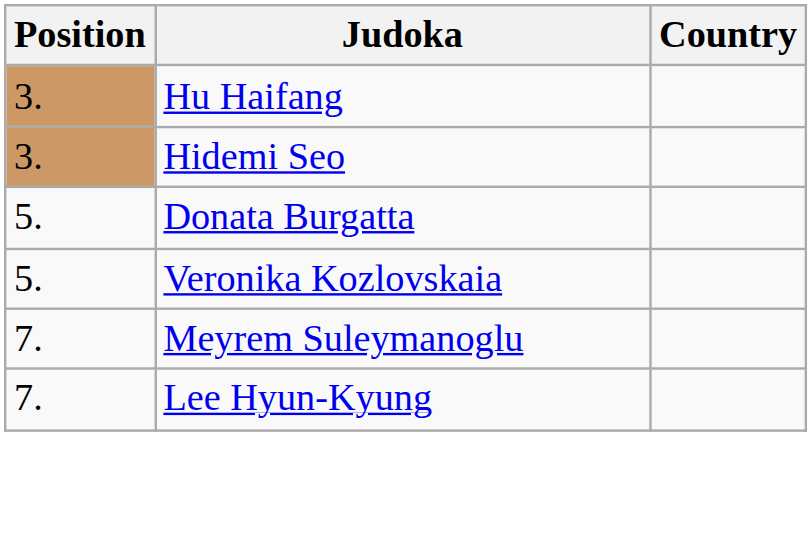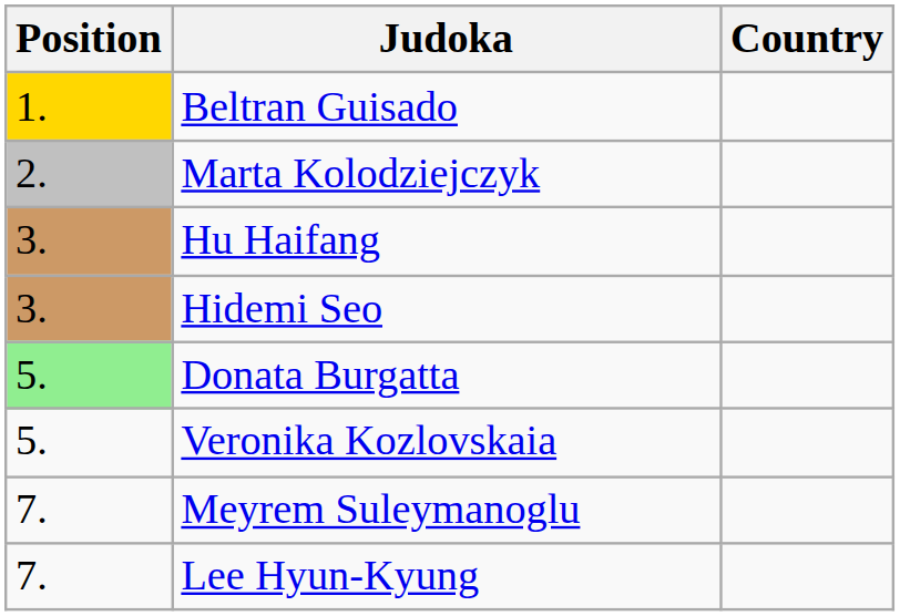+ row: 1. | Beltran Guisado
+ row: 2. | Marta Kolodziejczyk
Donata Burgatta | Position: no background -> lightgreen background
